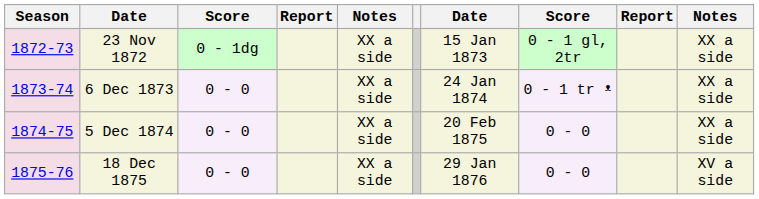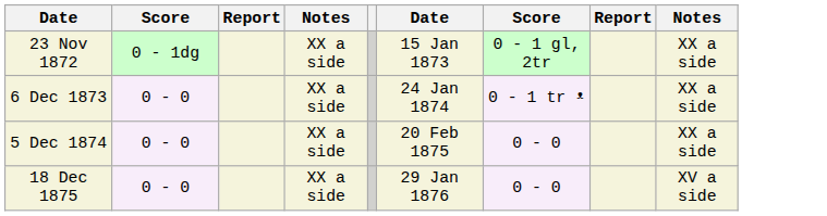- column: Season | 1872-73 | 1873-74 | 1874-75 | 1875-76
